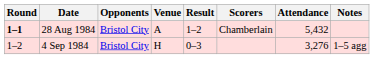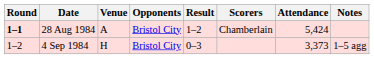columns swapped: Opponents <-> Venue
28 Aug 1984 | Attendance: 5,432 -> 5,424
4 Sep 1984 | Attendance: 3,276 -> 3,373
